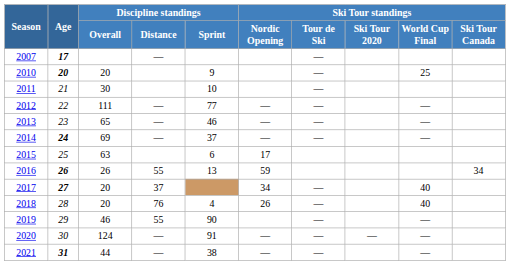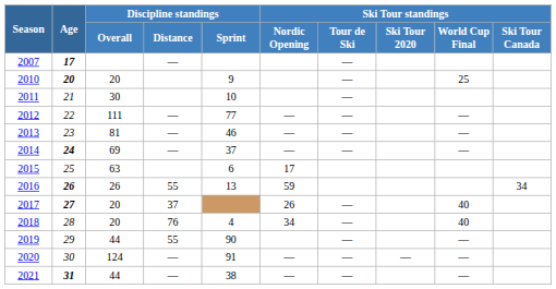2013 | Discipline standings / Overall: 65 -> 81
2017 | Ski Tour standings / Nordic Opening: 34 -> 26
2018 | Ski Tour standings / Nordic Opening: 26 -> 34
2019 | Discipline standings / Overall: 46 -> 44
